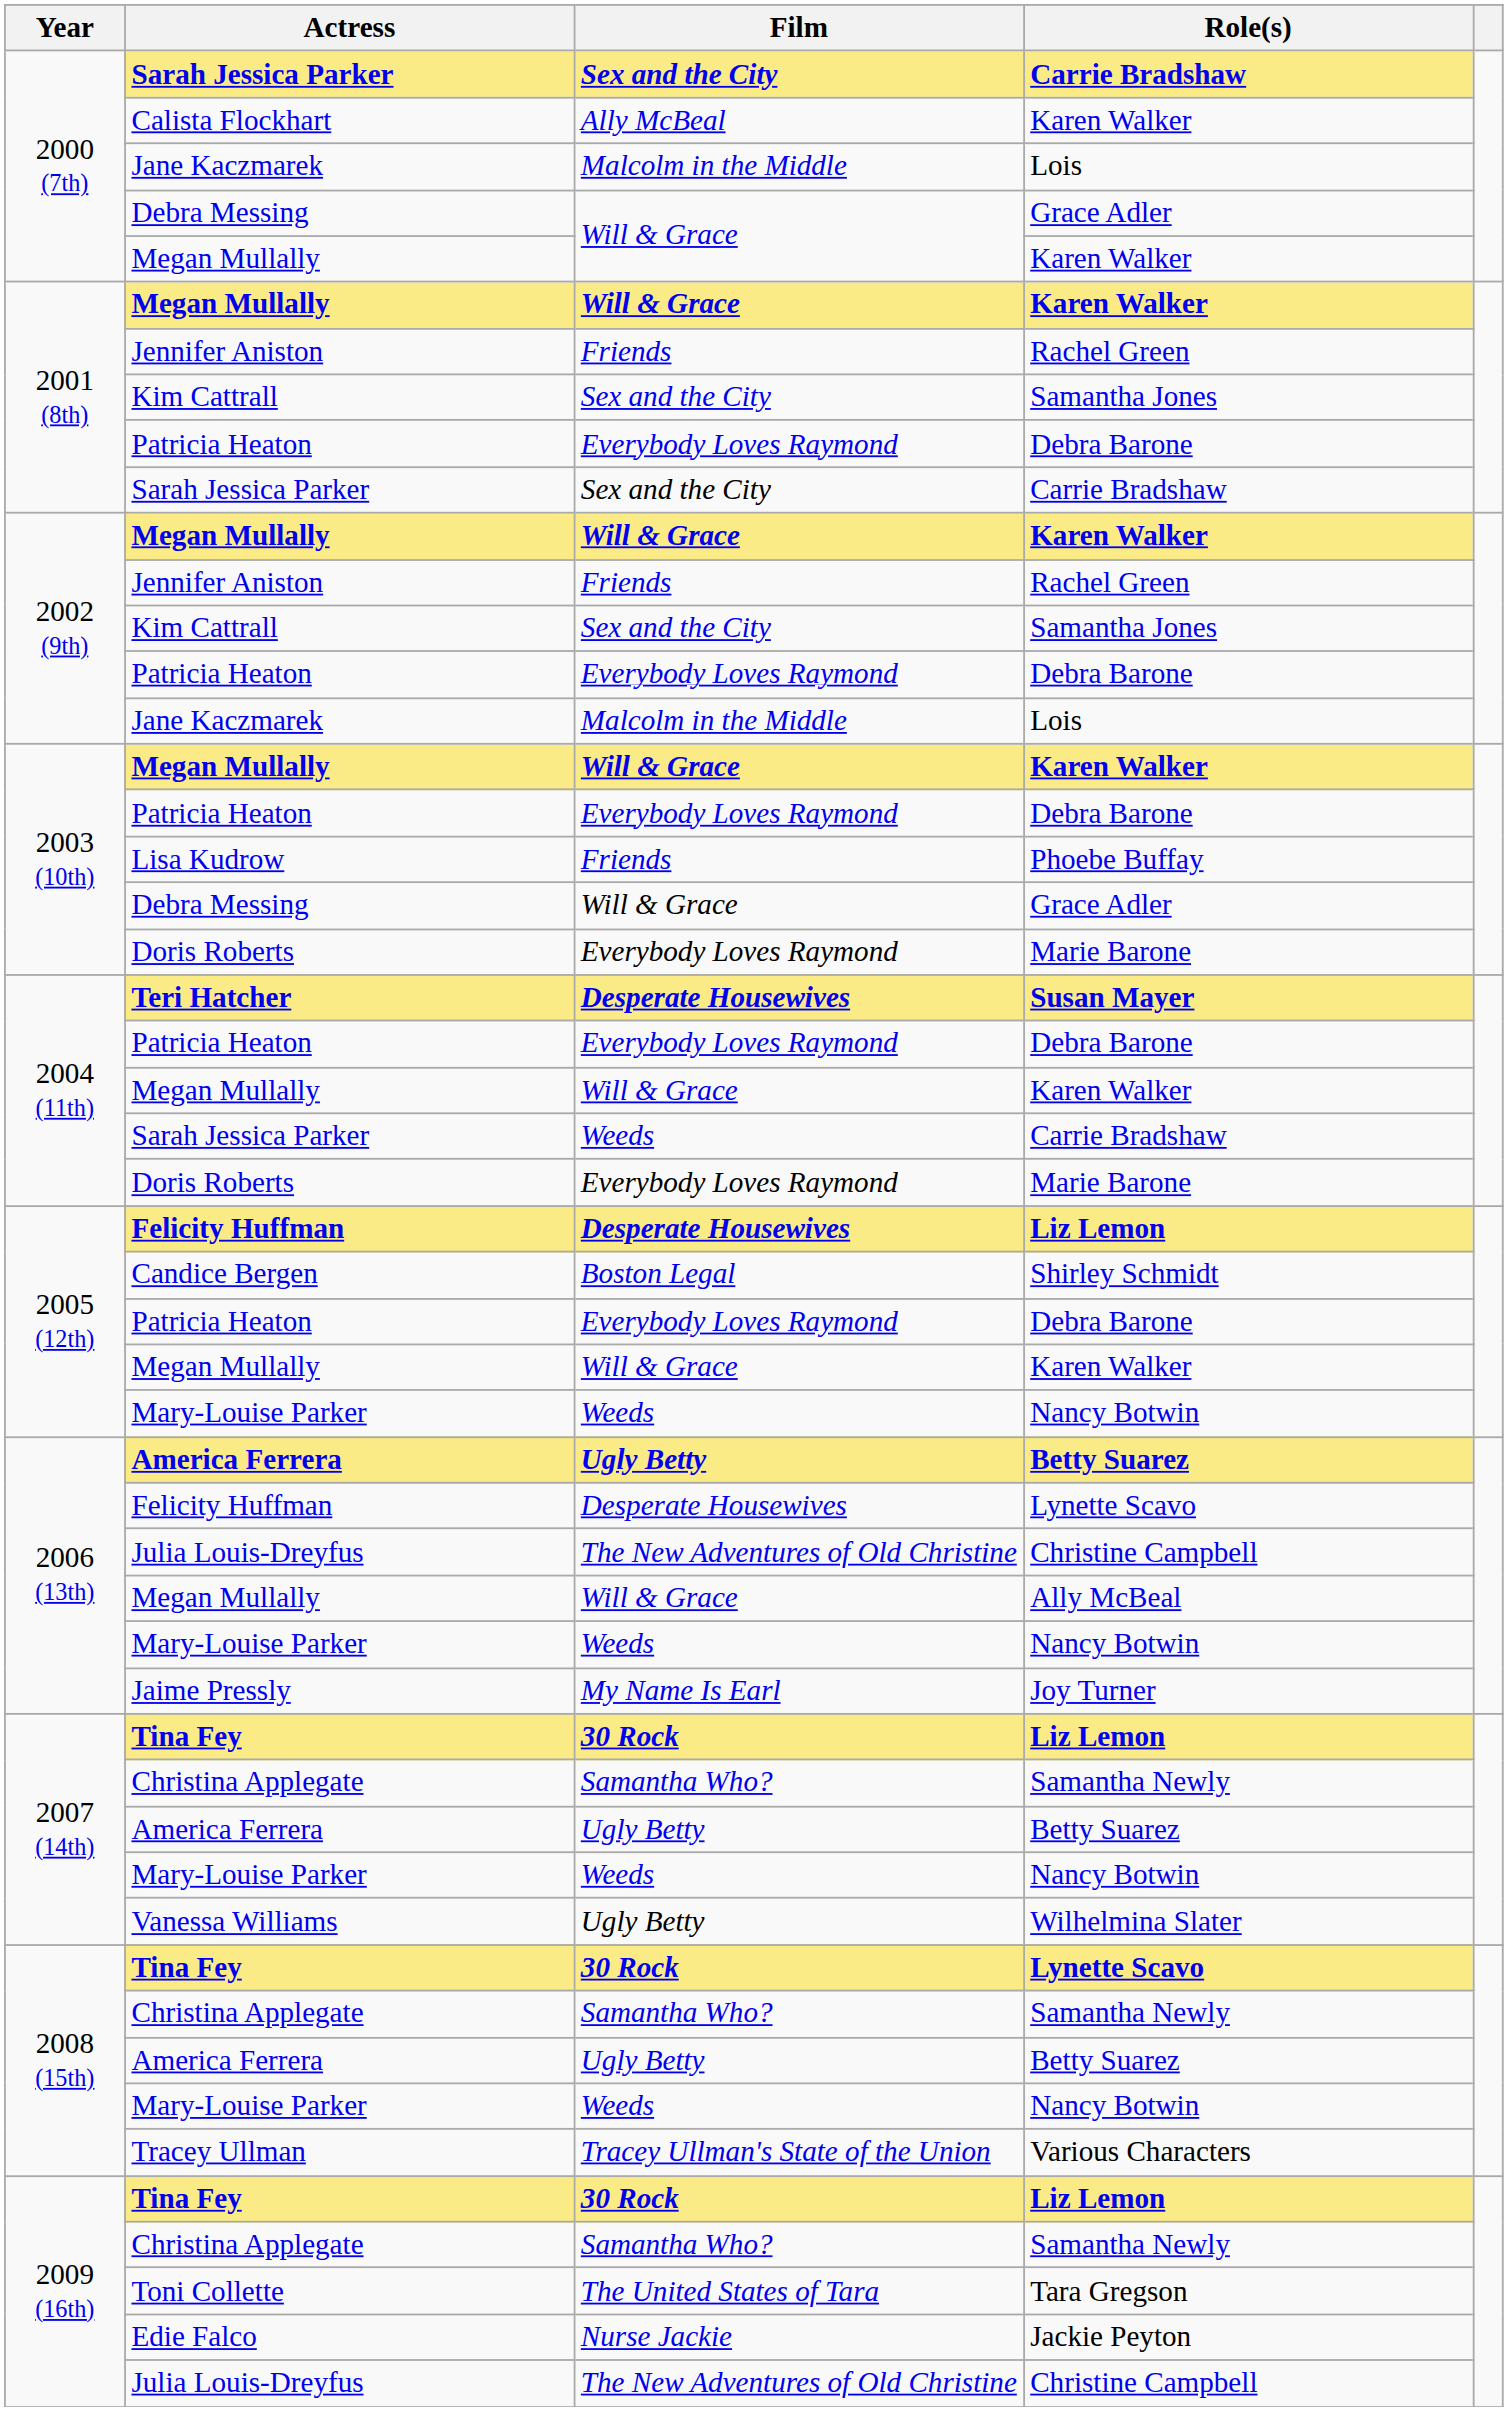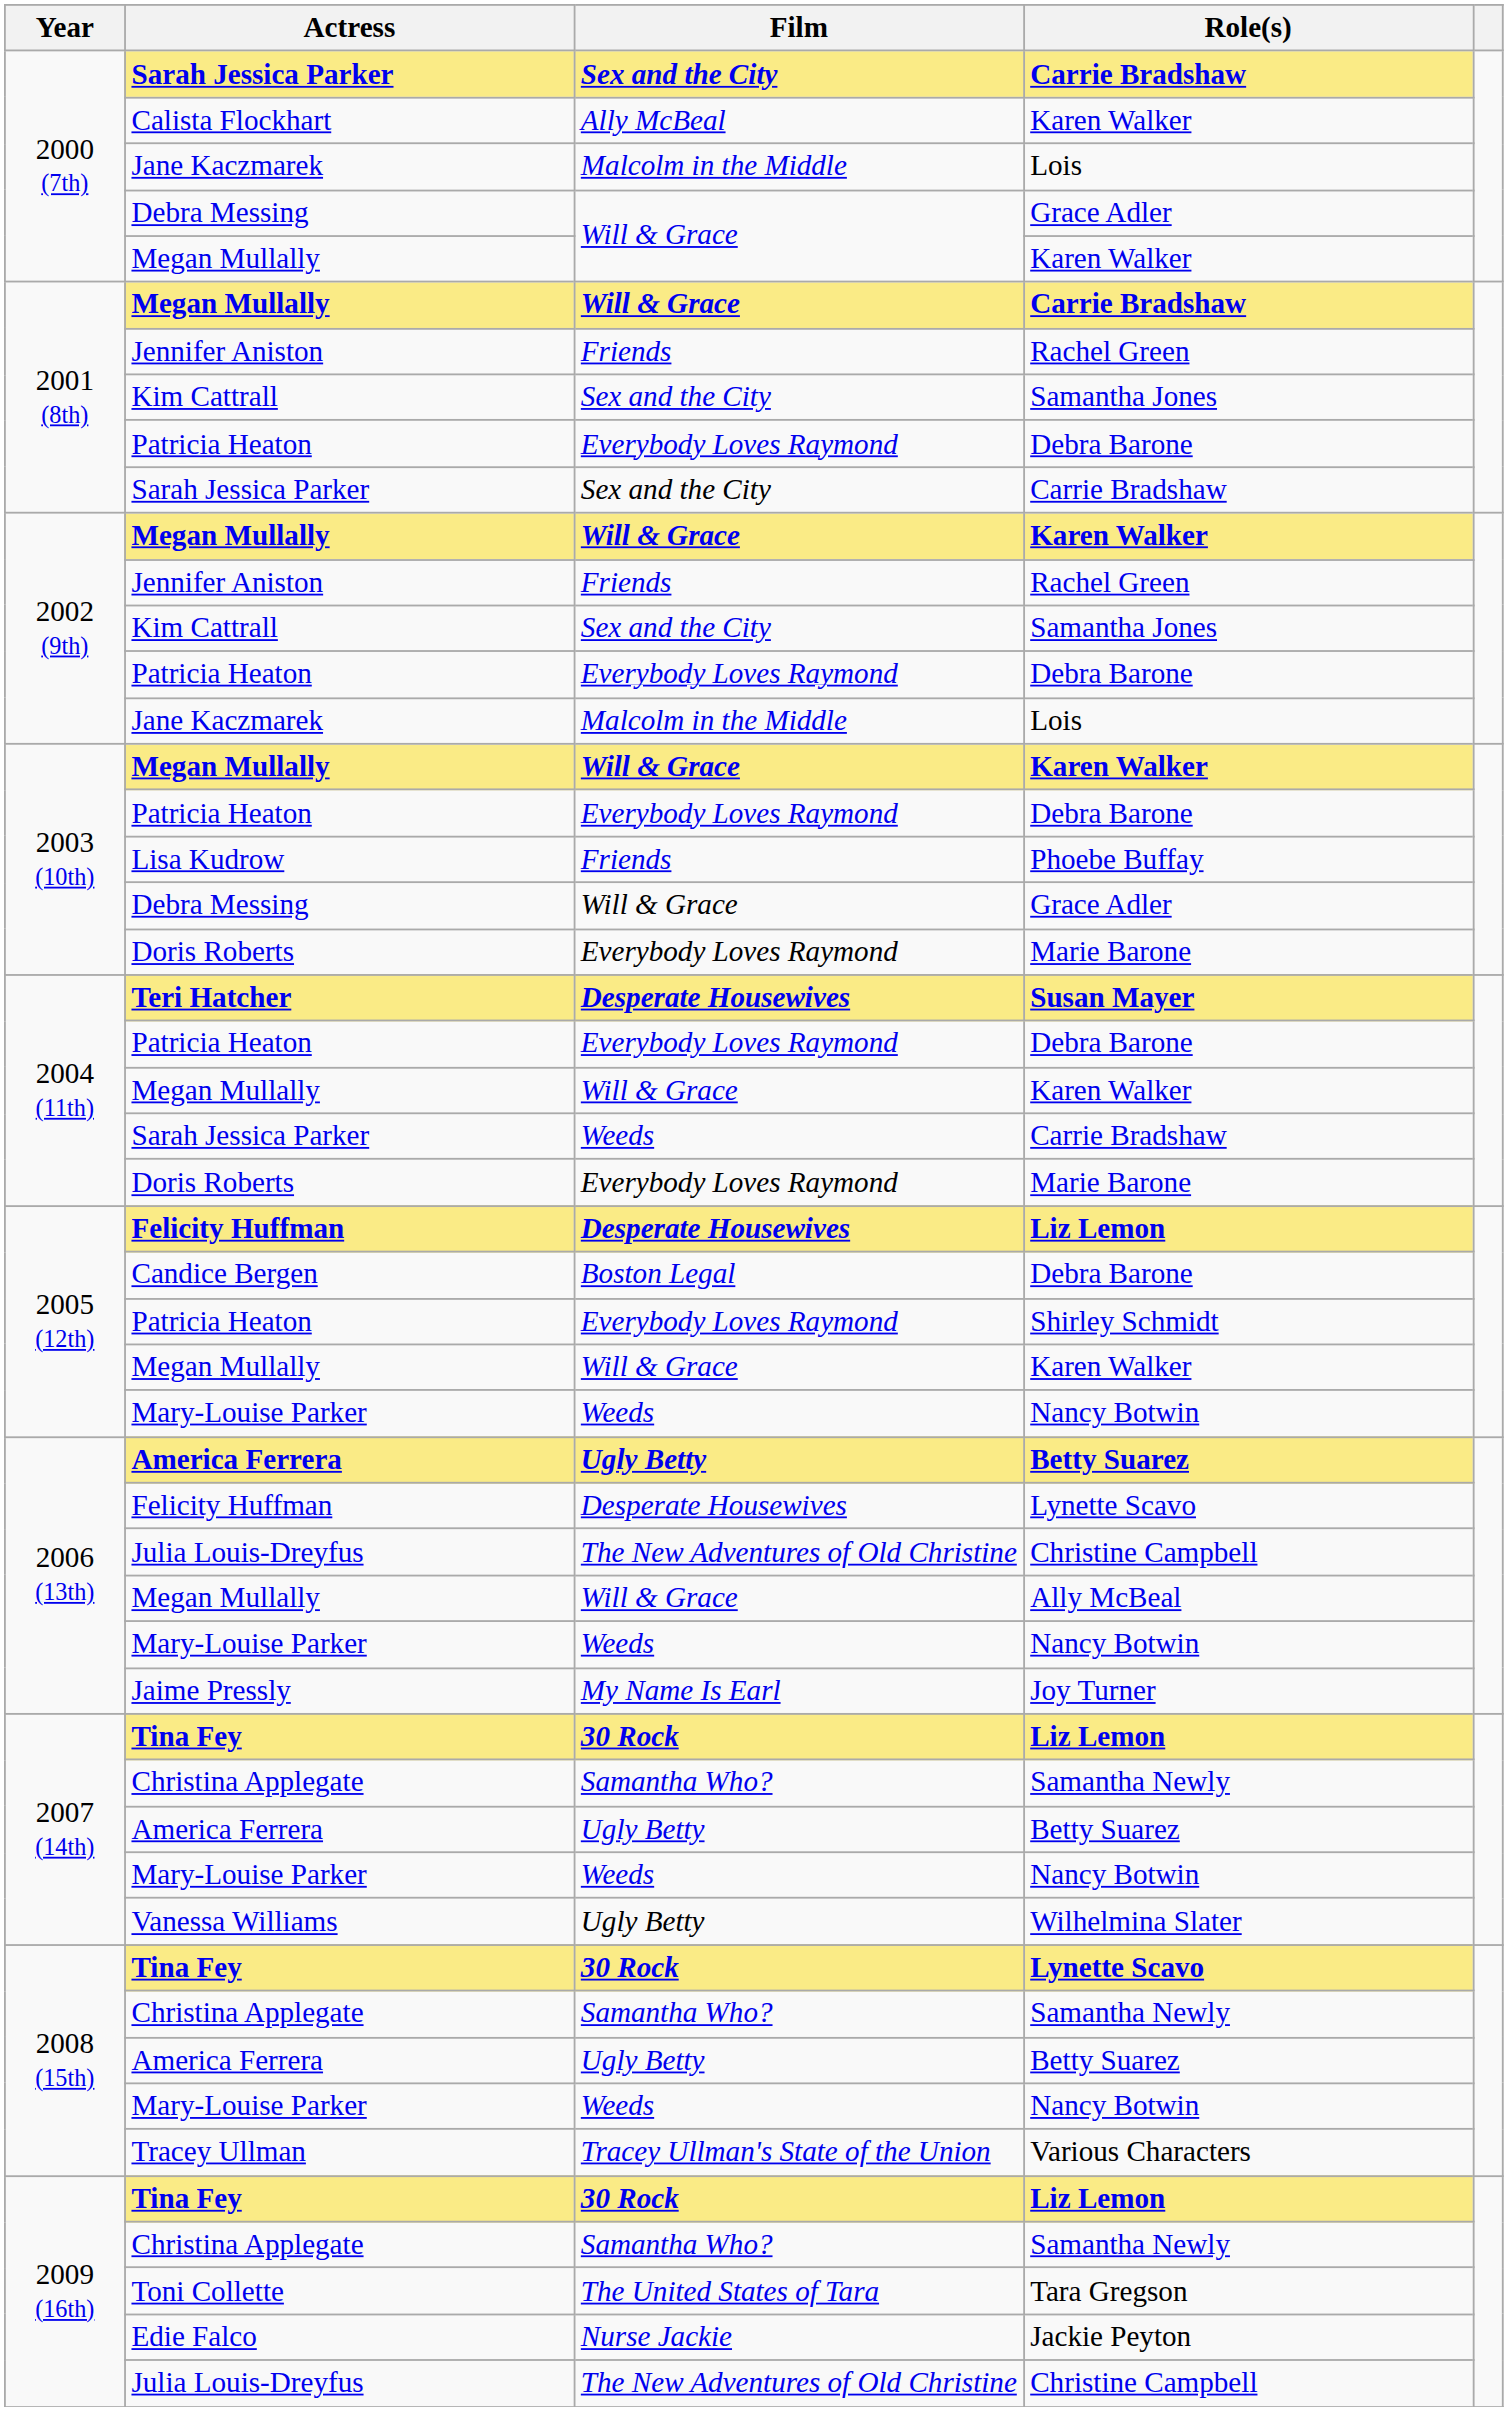2001 (8th) / Megan Mullally | Role(s): Karen Walker -> Carrie Bradshaw
Candice Bergen | Role(s): Shirley Schmidt -> Debra Barone
2005 (12th) / Patricia Heaton | Role(s): Debra Barone -> Shirley Schmidt
